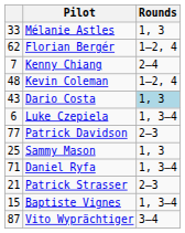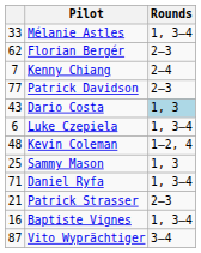Mélanie Astles | Rounds: 1, 3 -> 1, 3–4
Florian Bergér | Rounds: 1–2, 4 -> 2–3
rows swapped: Kevin Coleman <-> Patrick Davidson
Baptiste Vignes | column 1: 15 -> 16
